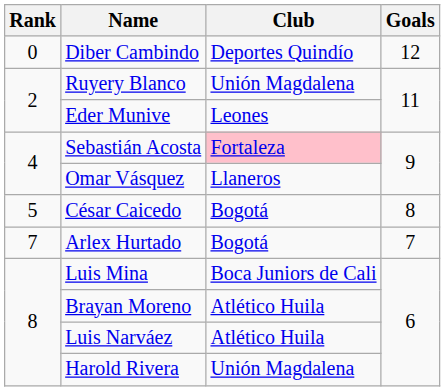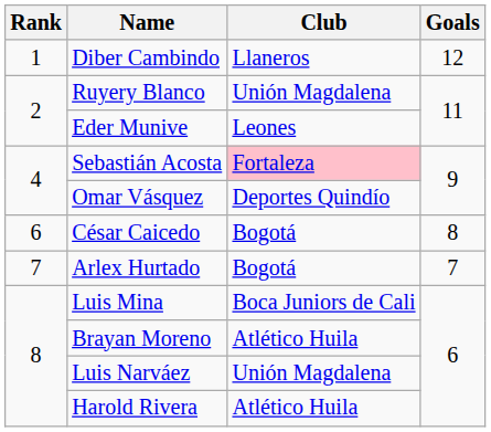Diber Cambindo | Rank: 0 -> 1
Diber Cambindo | Club: Deportes Quindío -> Llaneros
Omar Vásquez | Club: Llaneros -> Deportes Quindío
César Caicedo | Rank: 5 -> 6
Luis Narváez | Club: Atlético Huila -> Unión Magdalena
Harold Rivera | Club: Unión Magdalena -> Atlético Huila
